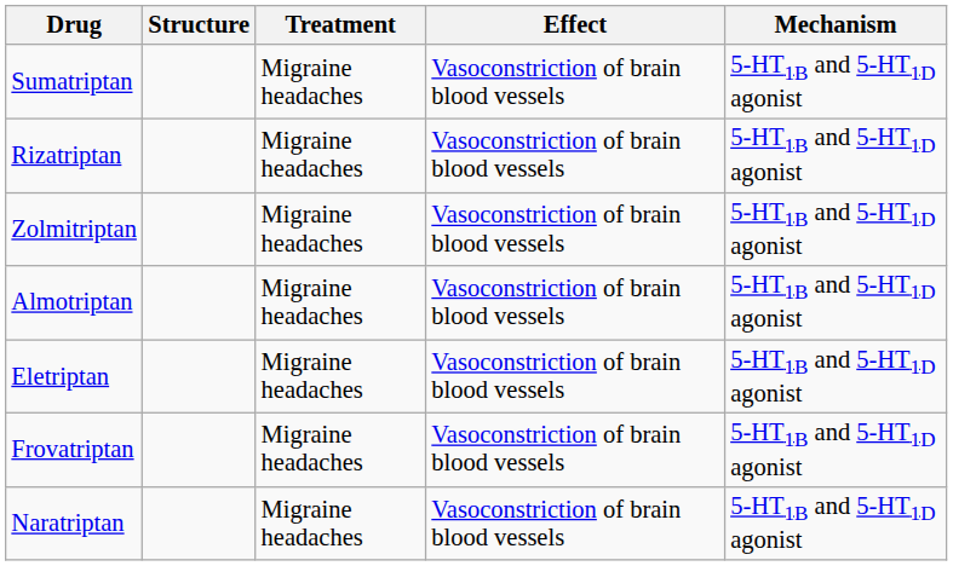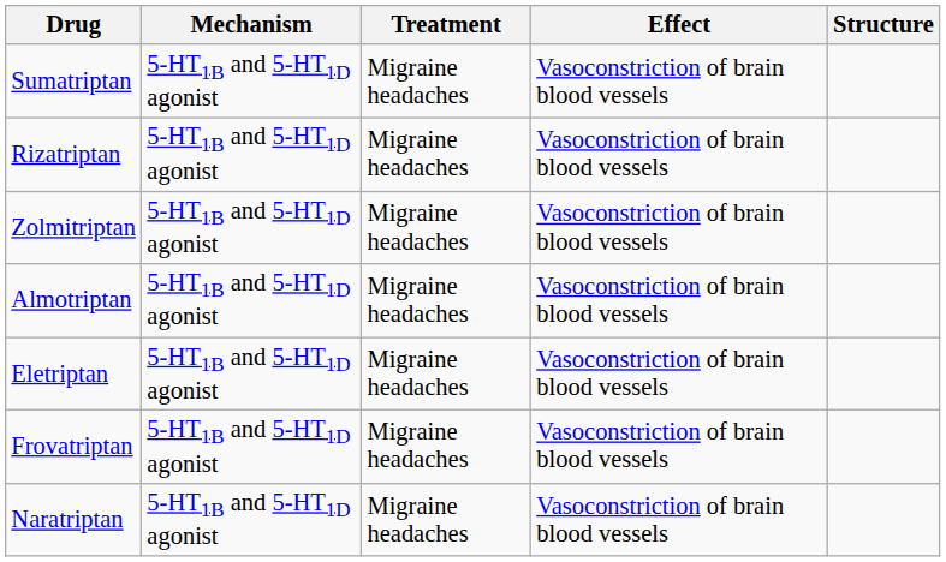columns swapped: Mechanism <-> Structure
